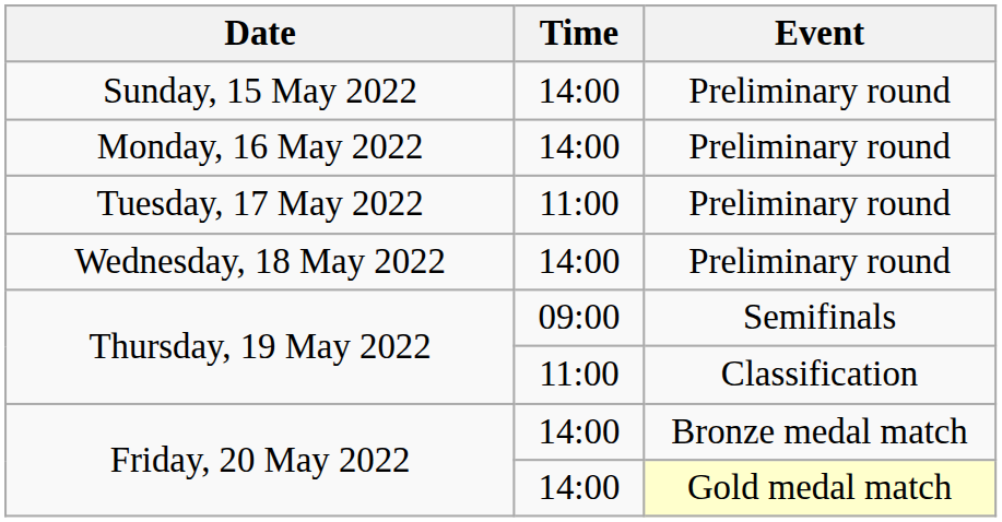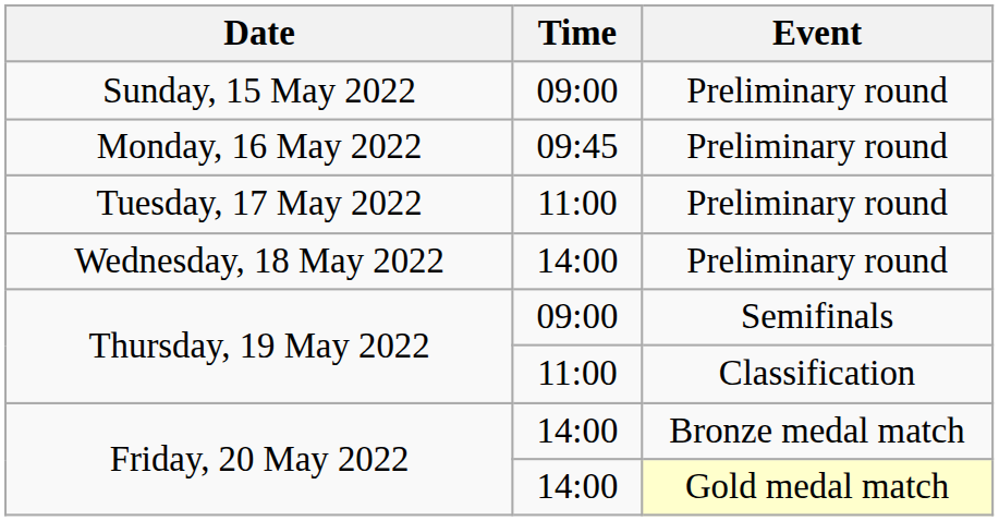Sunday, 15 May 2022 | Time: 14:00 -> 09:00
Monday, 16 May 2022 | Time: 14:00 -> 09:45
